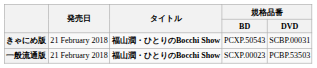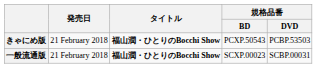きゃにめ版 | 規格品番 / DVD: SCBP.00031 -> PCBP.53503
一般流通版 | 規格品番 / DVD: PCBP.53503 -> SCBP.00031
